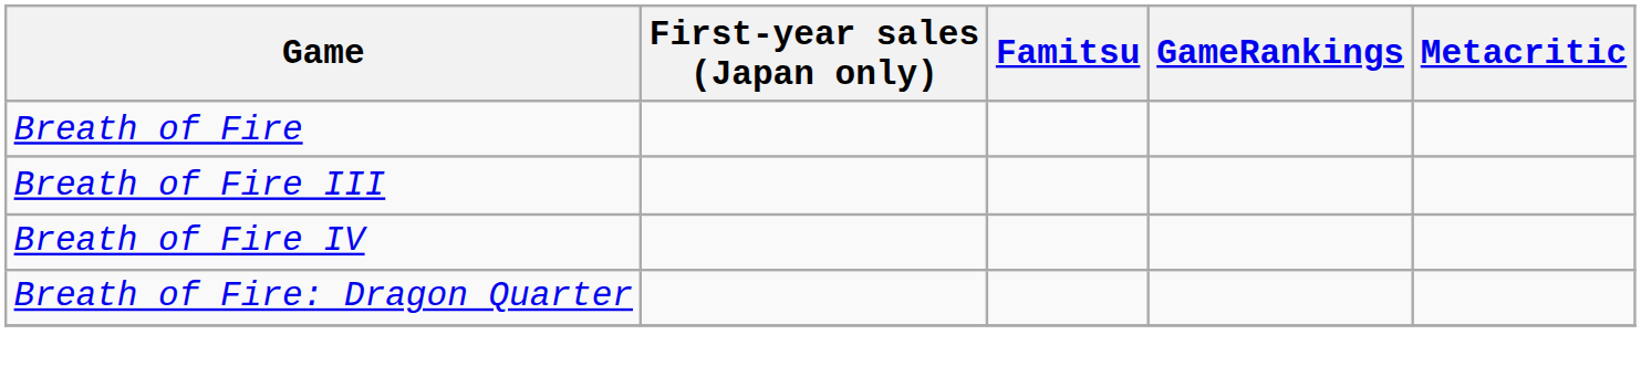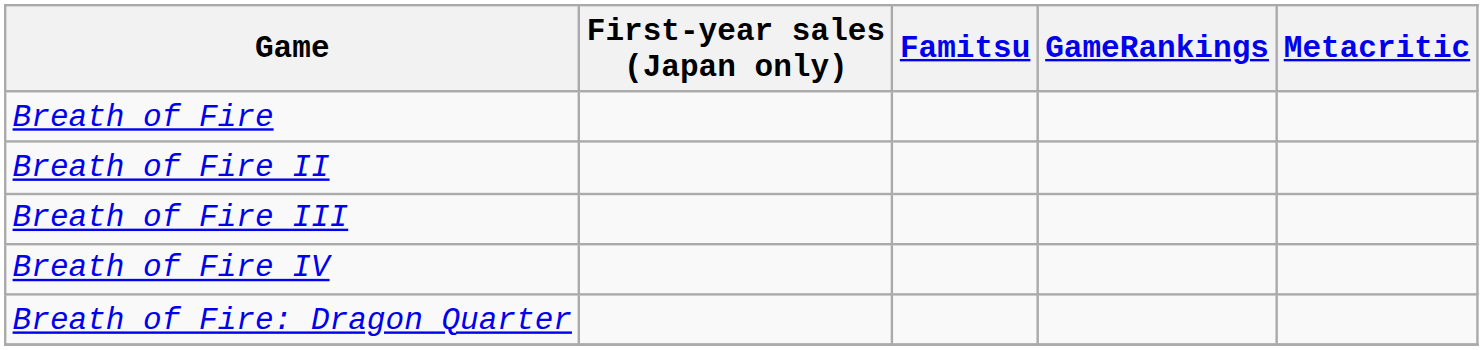+ row: Breath of Fire II
